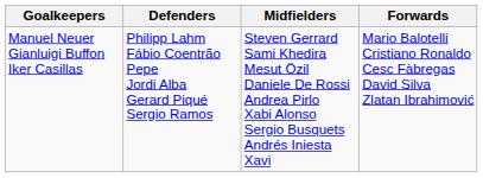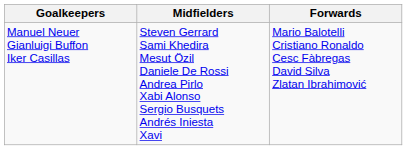- column: Defenders | Philipp Lahm Fábio Coentrão Pepe Jordi Alba Gerard Piqué Sergio Ramos
